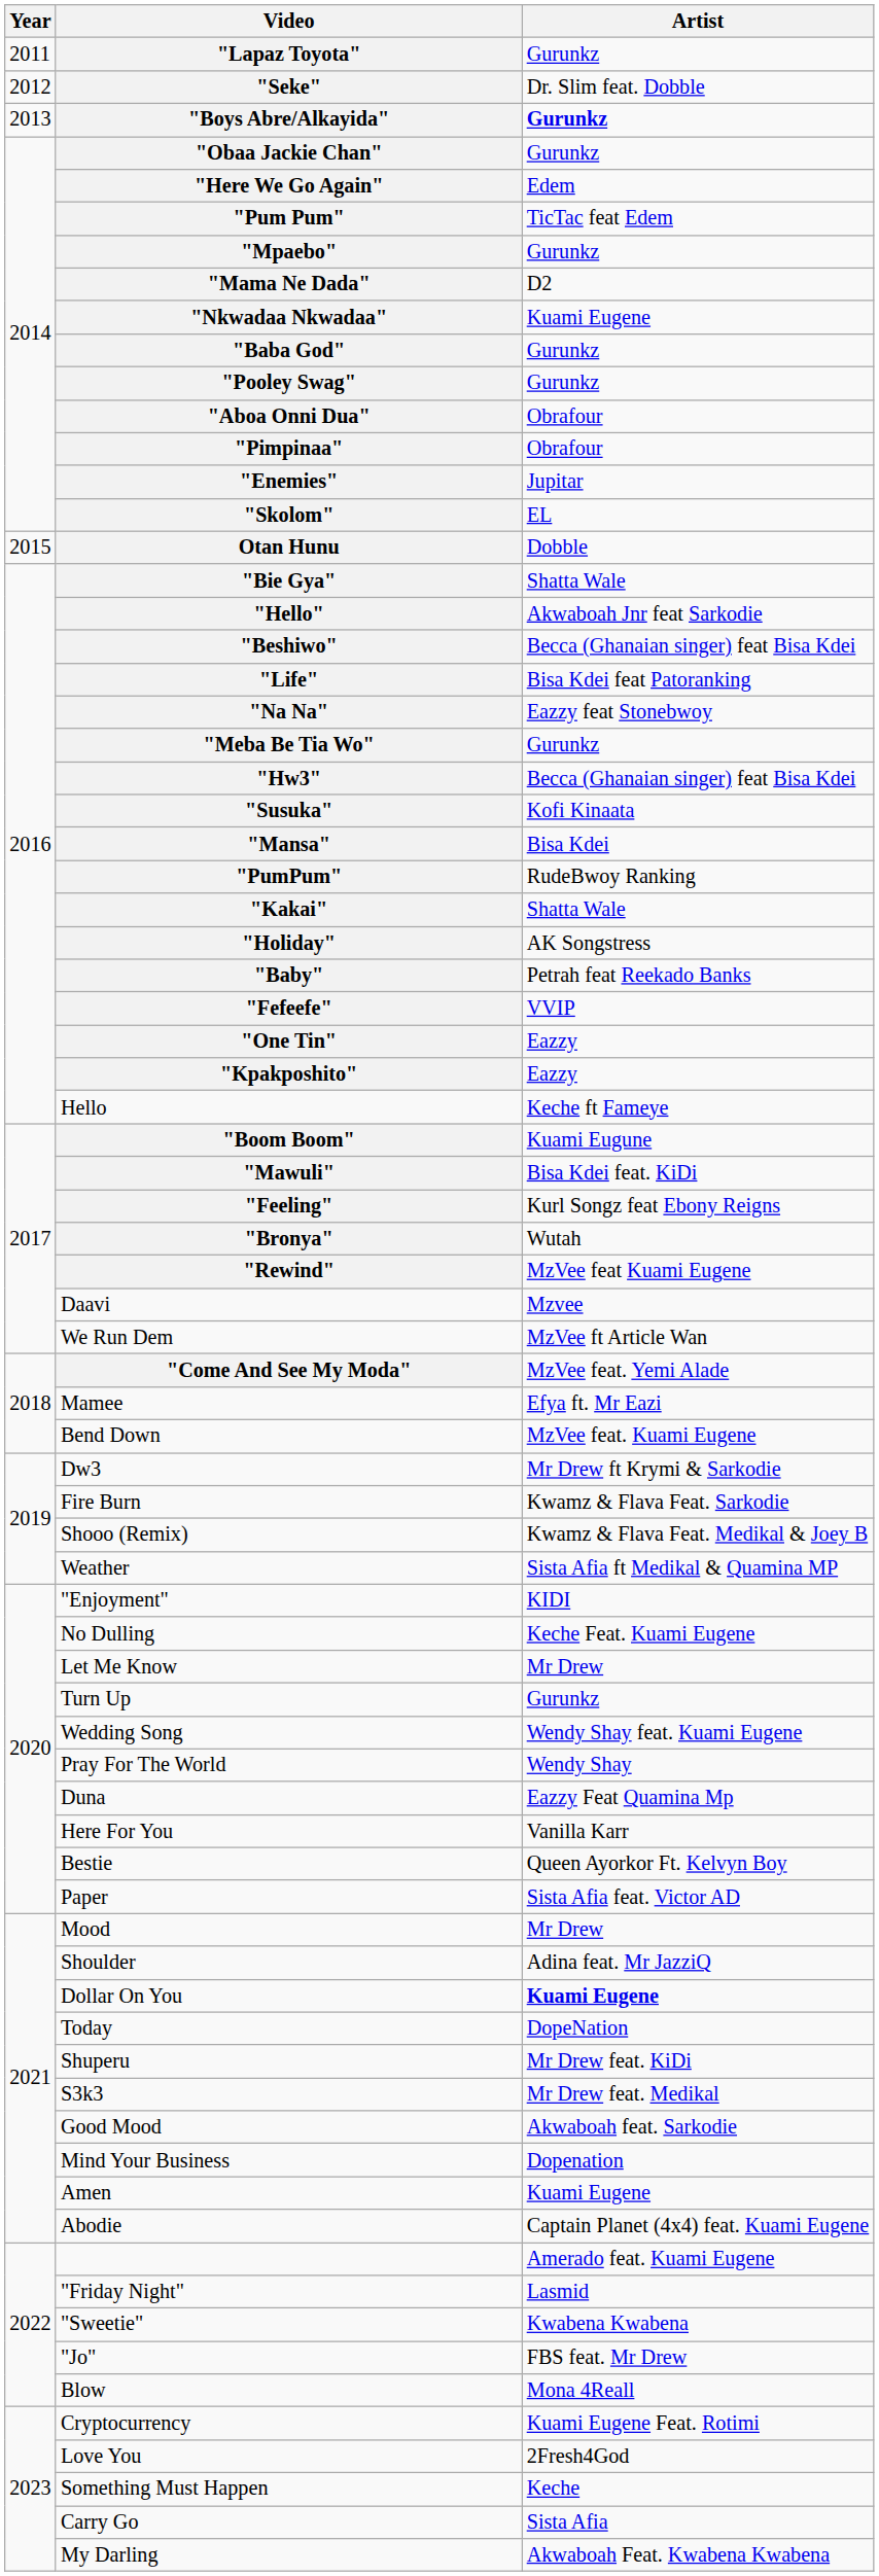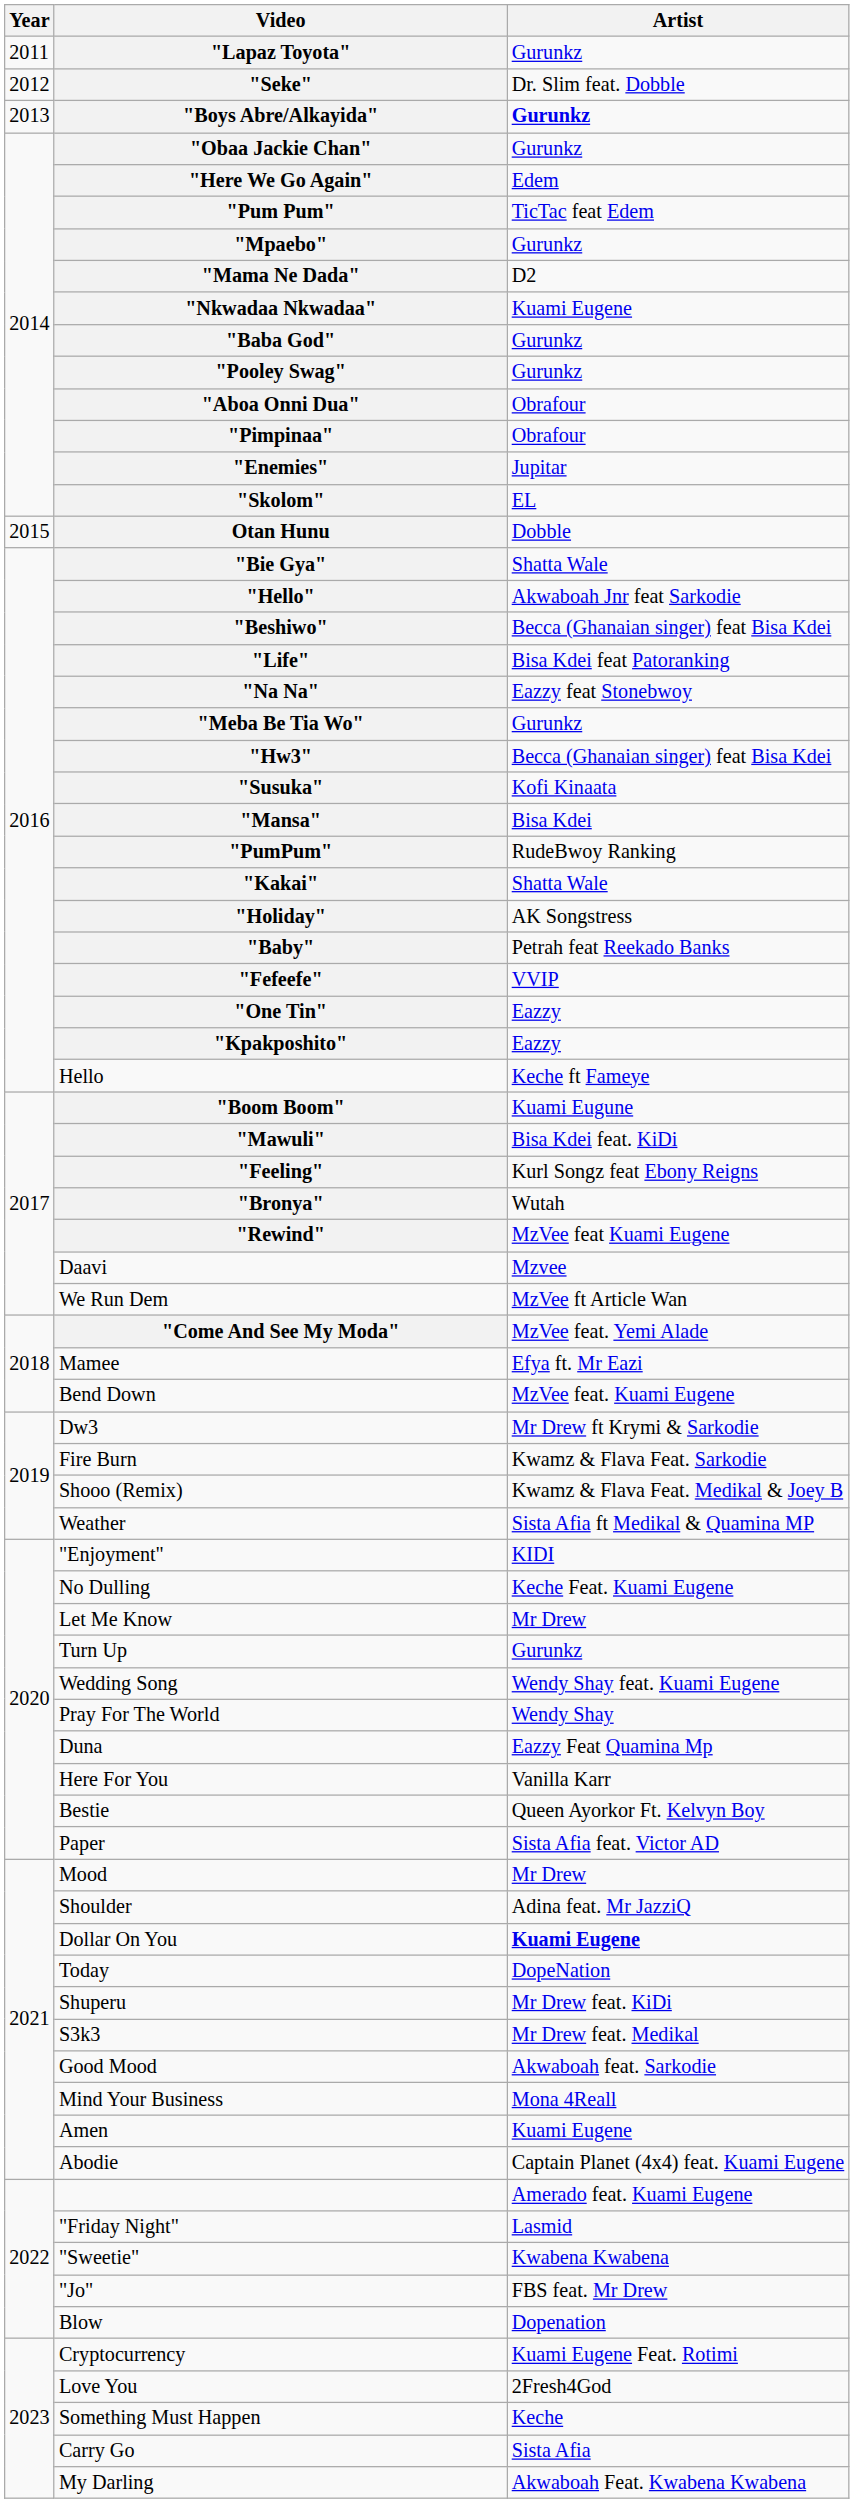Mind Your Business | Artist: Dopenation -> Mona 4Reall
Blow | Artist: Mona 4Reall -> Dopenation
